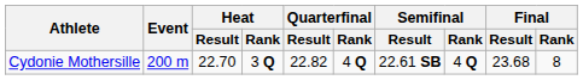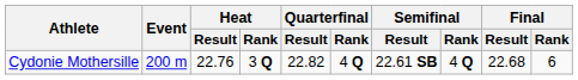Cydonie Mothersille | Heat / Result: 22.70 -> 22.76
Cydonie Mothersille | Final / Result: 23.68 -> 22.68
Cydonie Mothersille | Final / Rank: 8 -> 6
